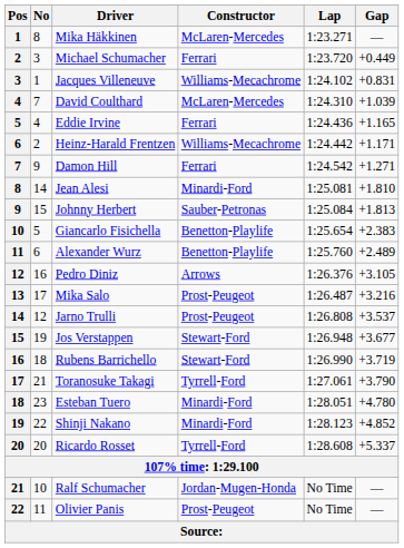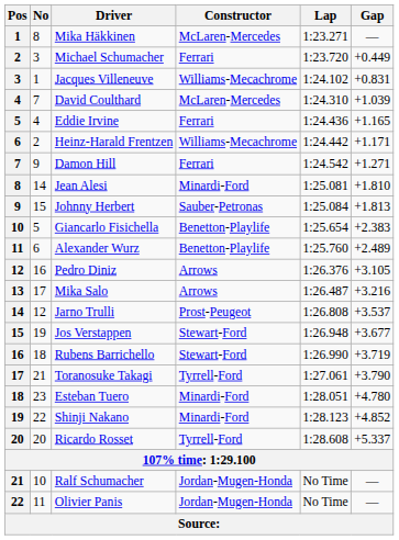Mika Salo | Constructor: Prost-Peugeot -> Arrows
Olivier Panis | Constructor: Prost-Peugeot -> Jordan-Mugen-Honda
